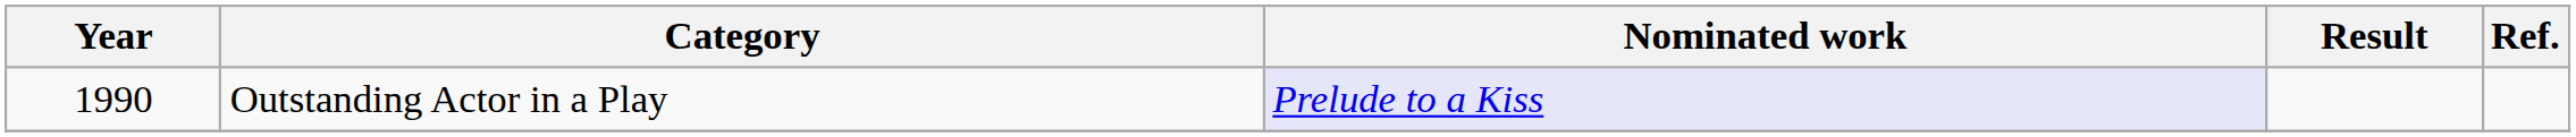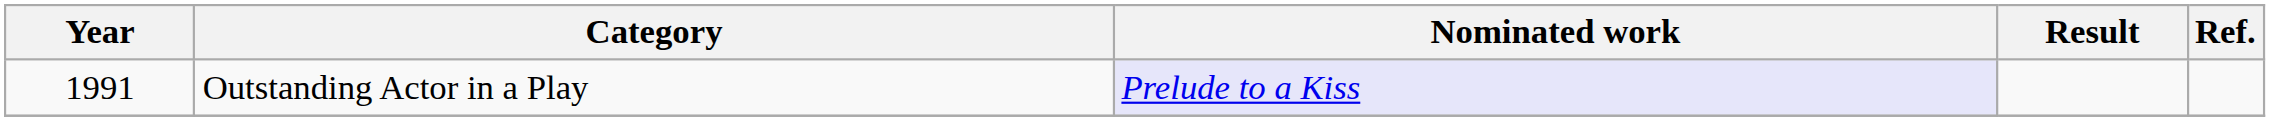Outstanding Actor in a Play | Year: 1990 -> 1991
